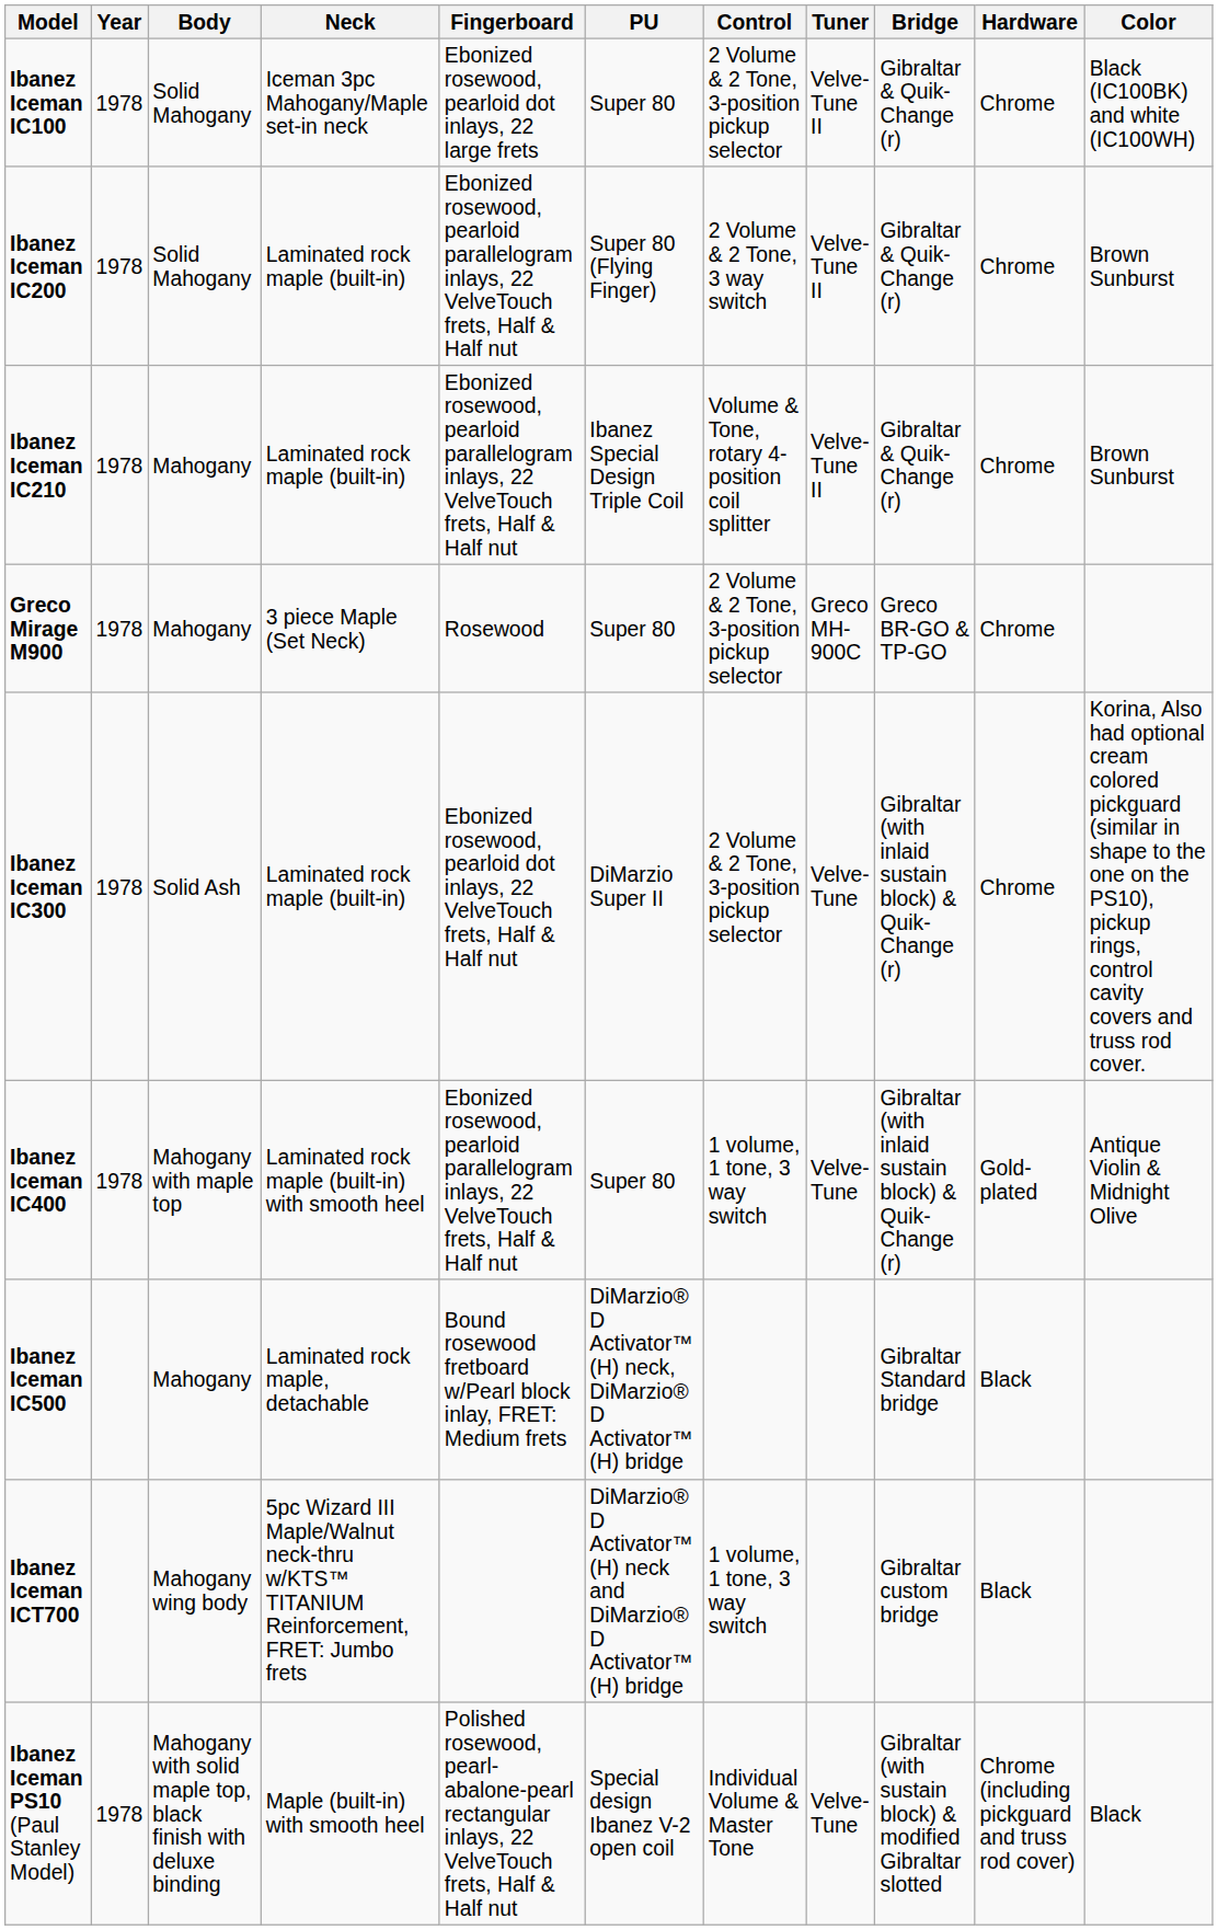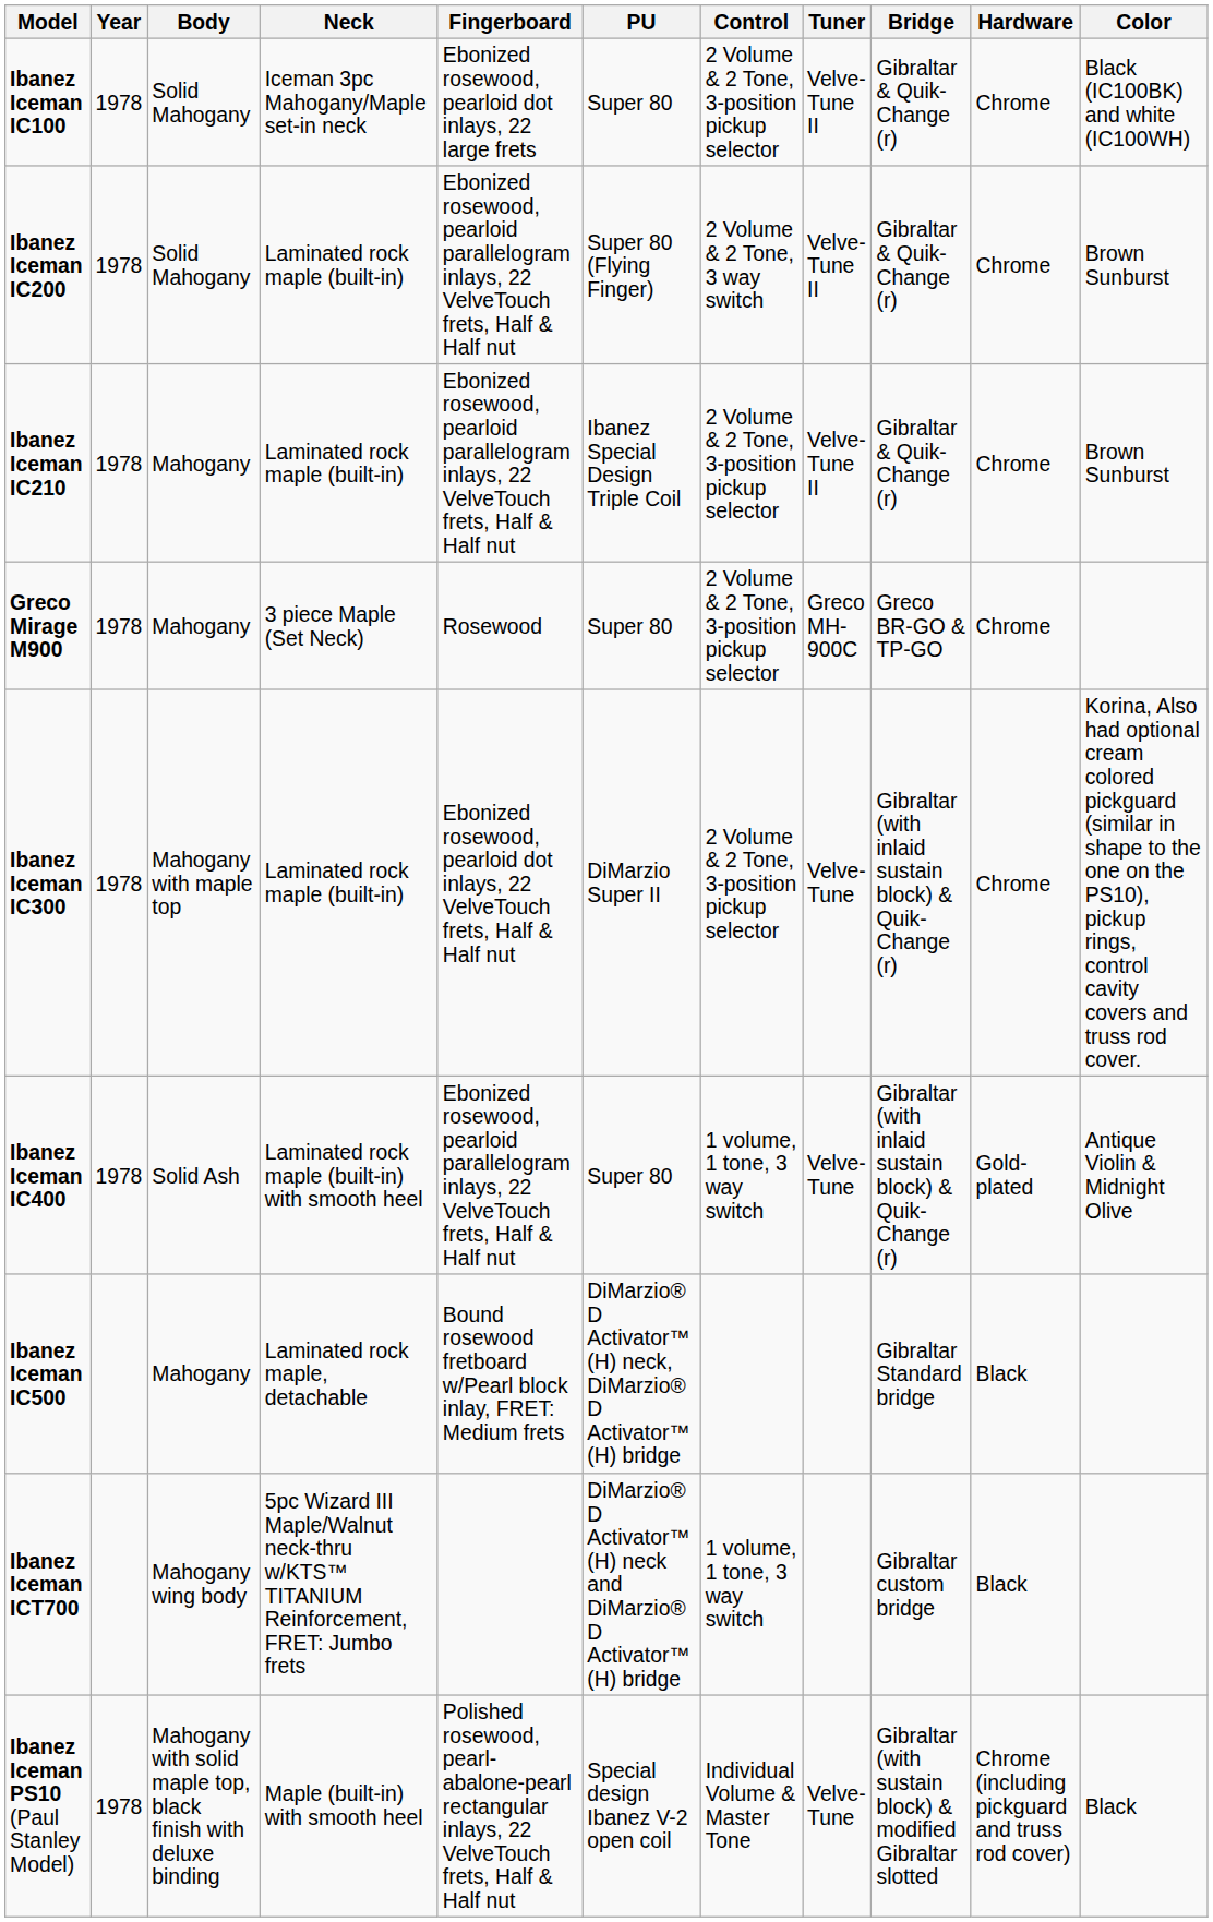Ibanez Iceman IC210 | Control: Volume & Tone, rotary 4-position coil splitter -> 2 Volume & 2 Tone, 3-position pickup selector
Ibanez Iceman IC300 | Body: Solid Ash -> Mahogany with maple top
Ibanez Iceman IC400 | Body: Mahogany with maple top -> Solid Ash
